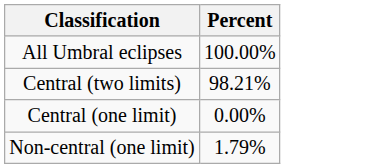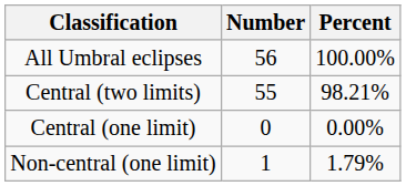+ column: Number | 56 | 55 | 0 | 1
